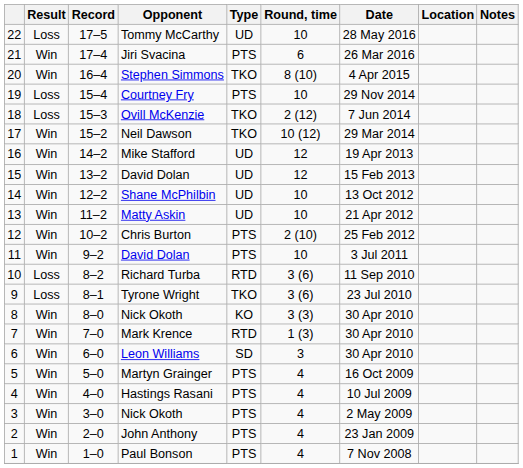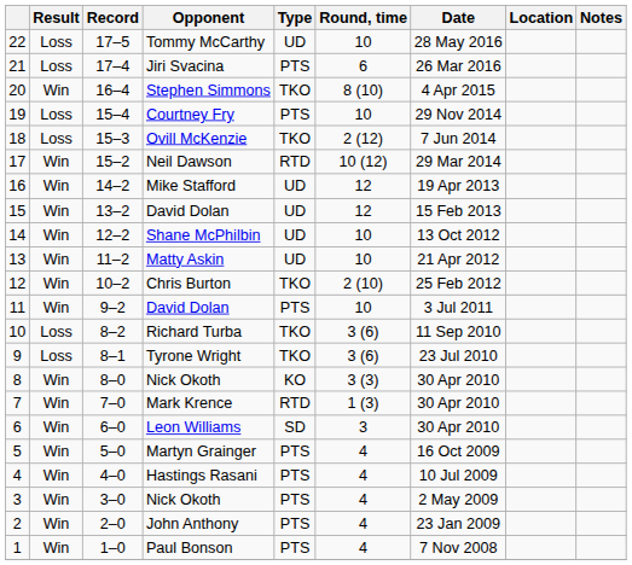Jiri Svacina | Result: Win -> Loss
Neil Dawson | Type: TKO -> RTD
Chris Burton | Type: PTS -> TKO
Richard Turba | Type: RTD -> TKO
